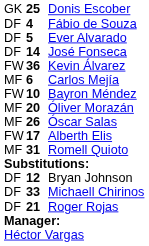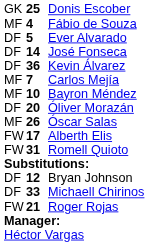Fábio de Souza | column 1: DF -> MF
Kevin Álvarez | column 1: FW -> DF
Carlos Mejía | column 2: 6 -> 7
Bayron Méndez | column 1: FW -> MF
Óliver Morazán | column 1: MF -> DF
Romell Quioto | column 1: MF -> FW
Roger Rojas | column 1: DF -> FW
